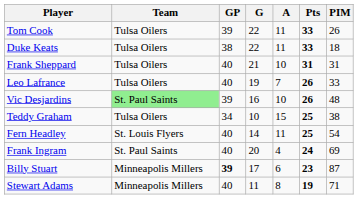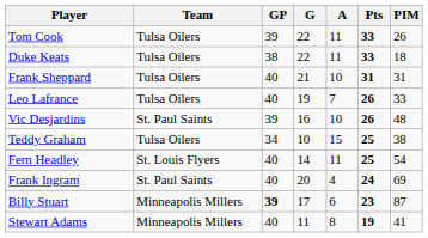Vic Desjardins | Team: lightgreen background -> no background
Stewart Adams | PIM: 71 -> 41
